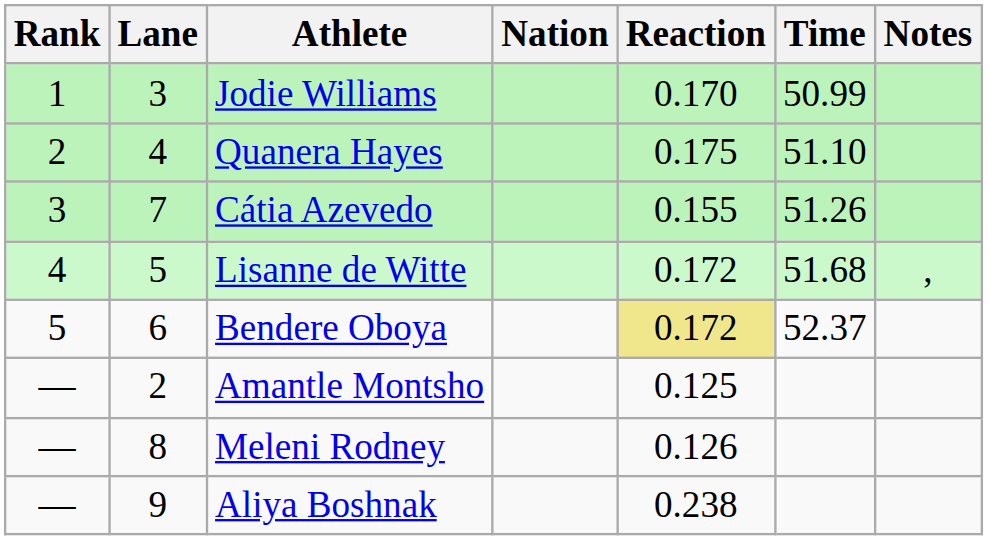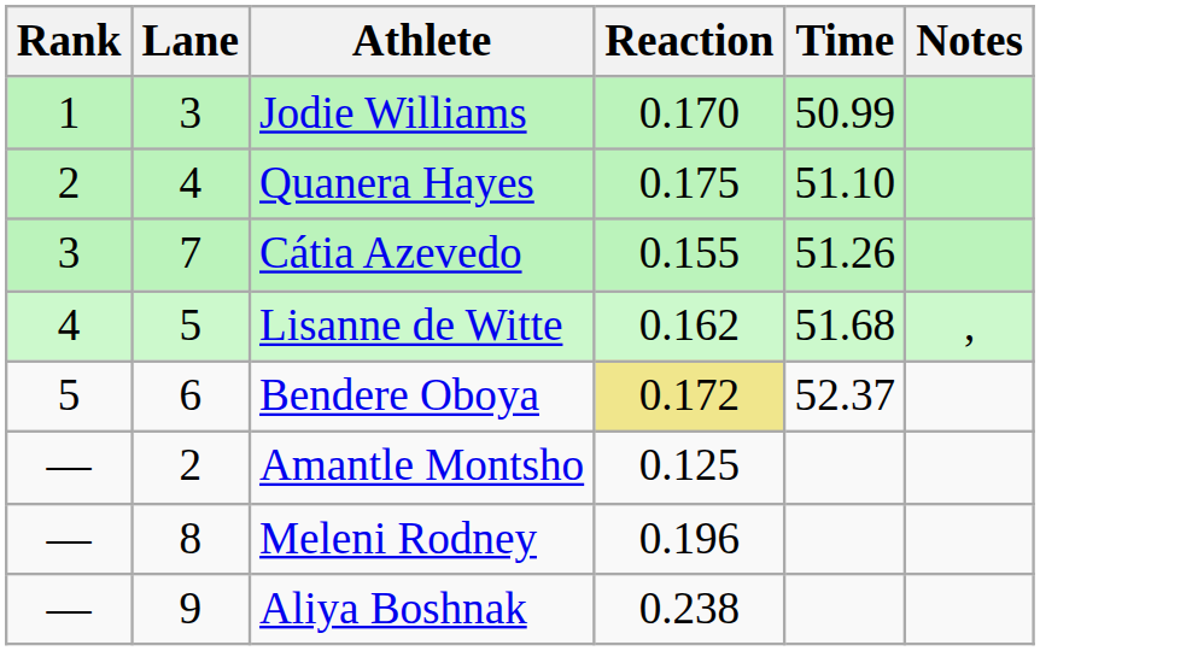- column: Nation
Lisanne de Witte | Reaction: 0.172 -> 0.162
Meleni Rodney | Reaction: 0.126 -> 0.196
